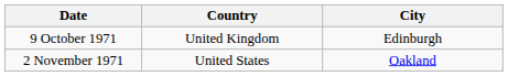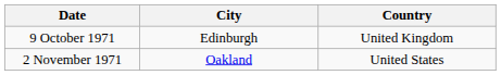columns swapped: City <-> Country
